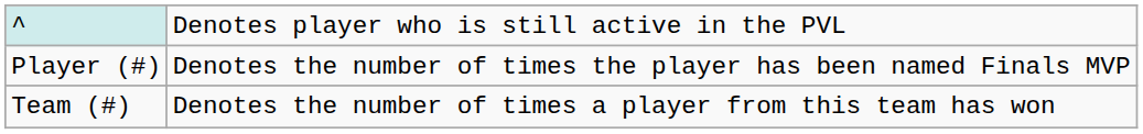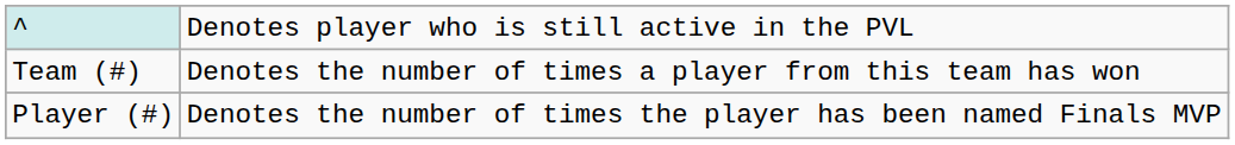rows swapped: Player (#) <-> Team (#)
